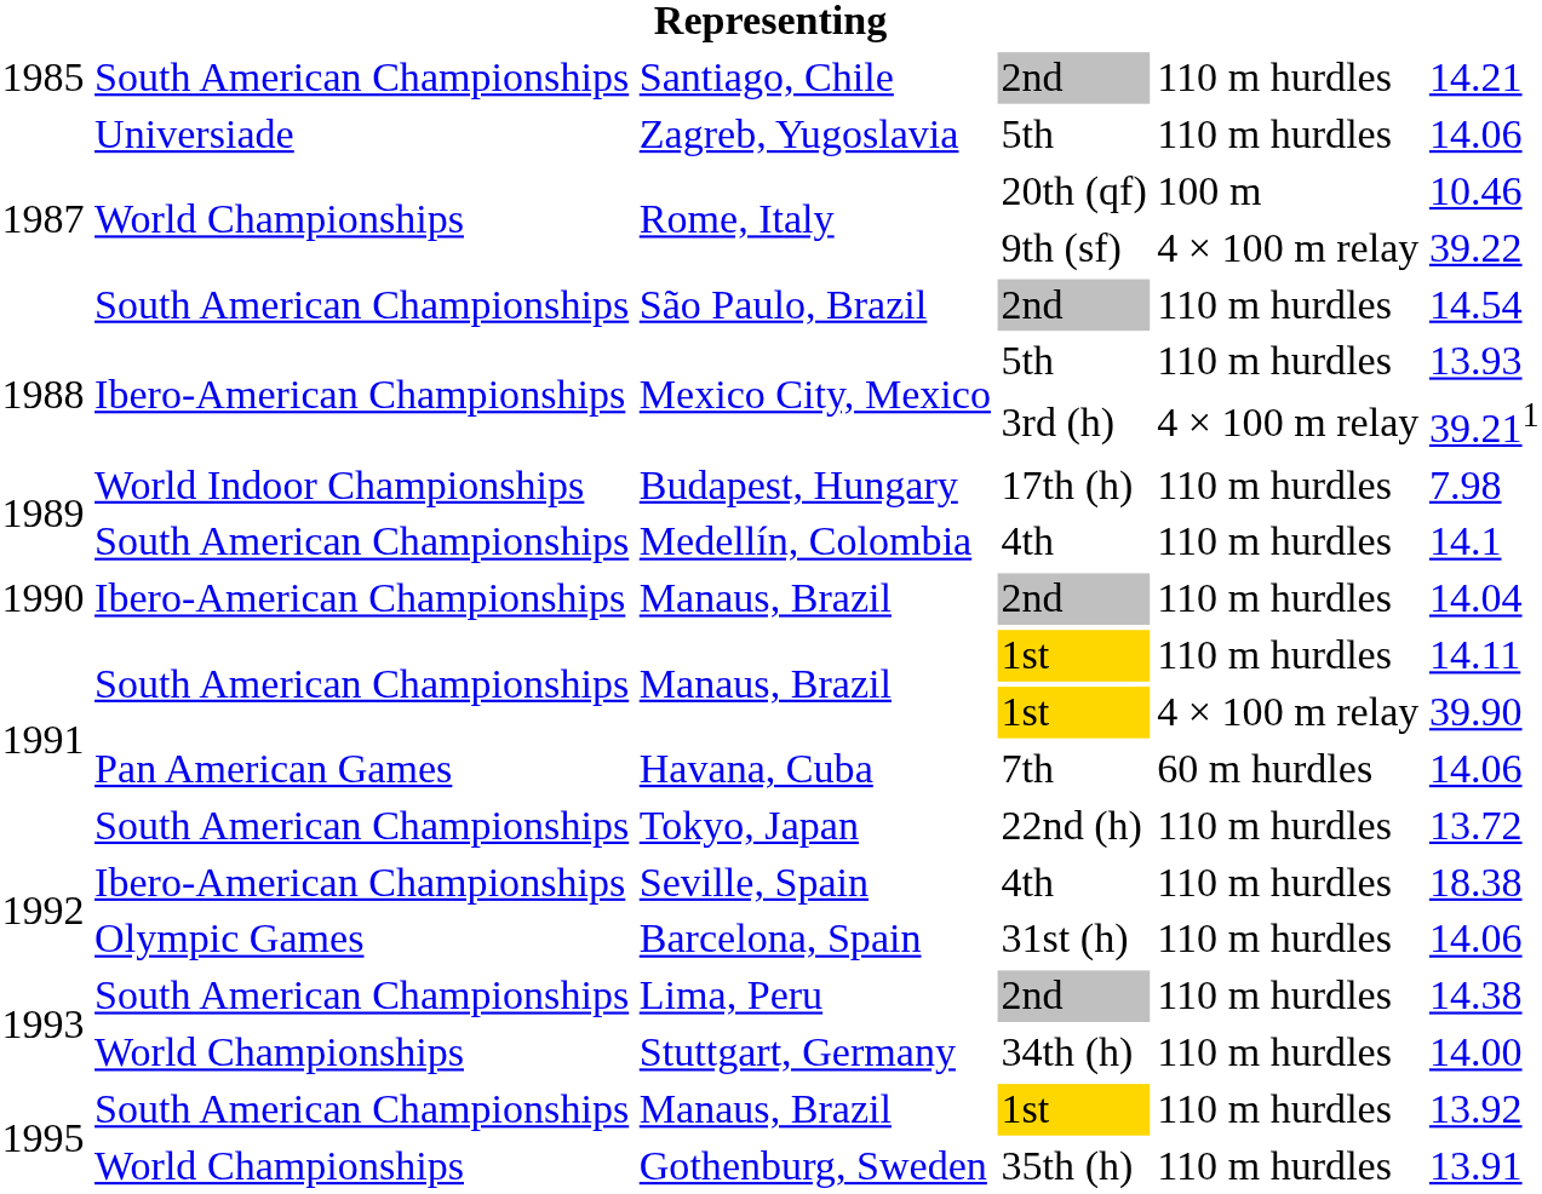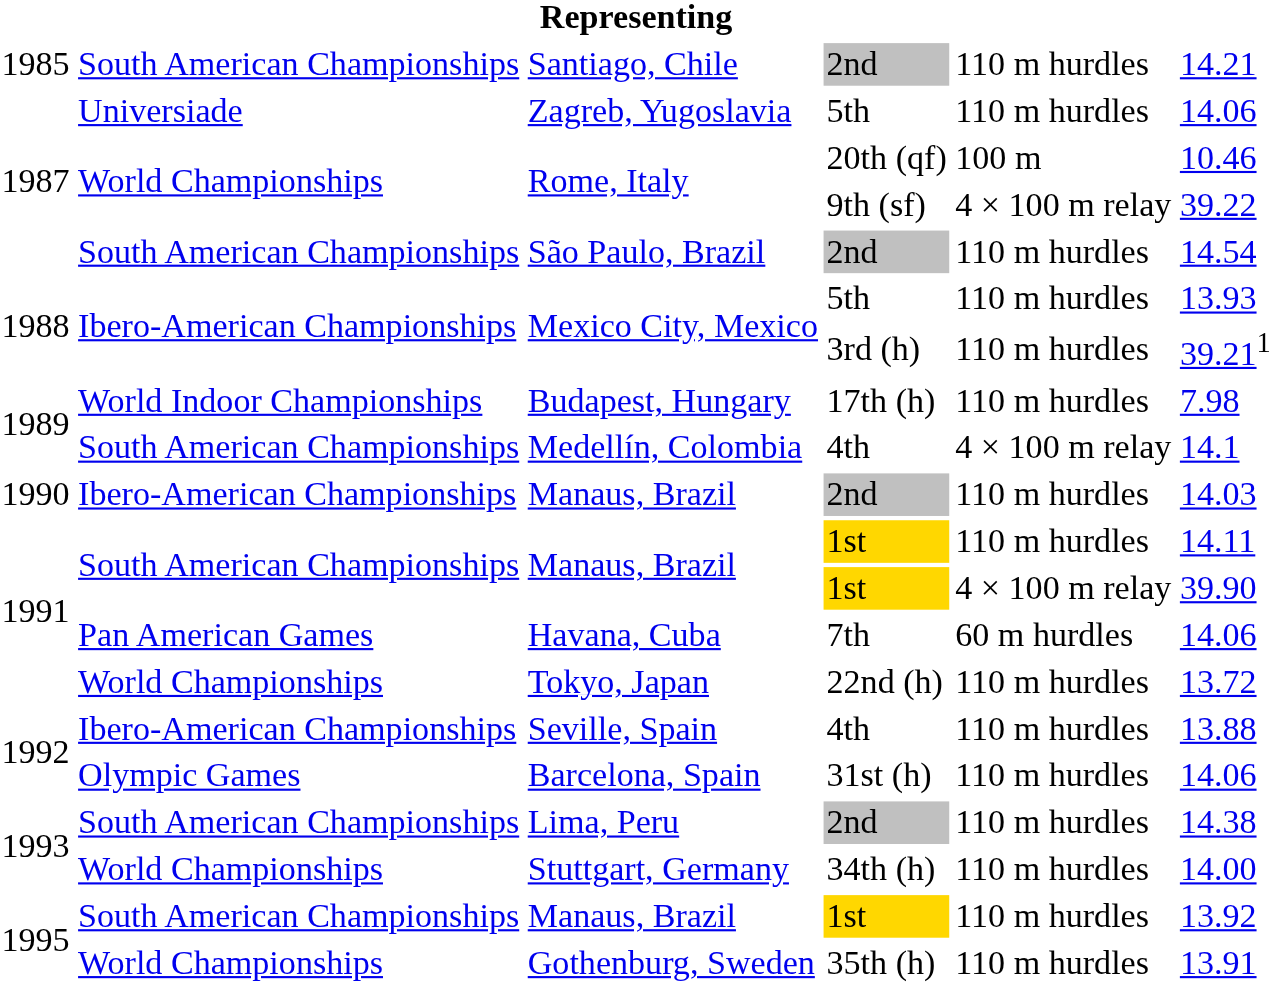Mexico City, Mexico / 3rd (h) | column 5: 4 × 100 m relay -> 110 m hurdles
Medellín, Colombia | column 5: 110 m hurdles -> 4 × 100 m relay
Manaus, Brazil / 2nd | column 6: 14.04 -> 14.03
Tokyo, Japan | column 2: South American Championships -> World Championships
Seville, Spain | column 6: 18.38 -> 13.88
